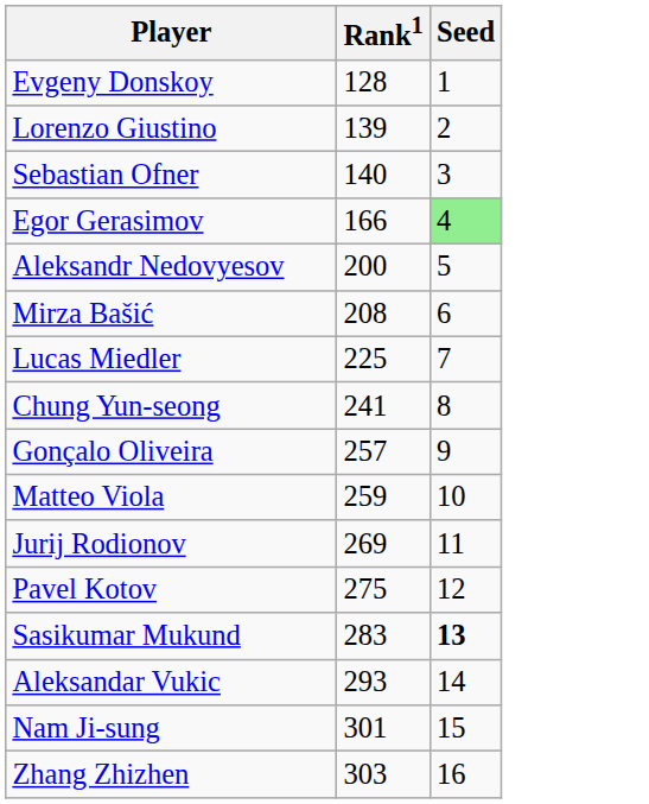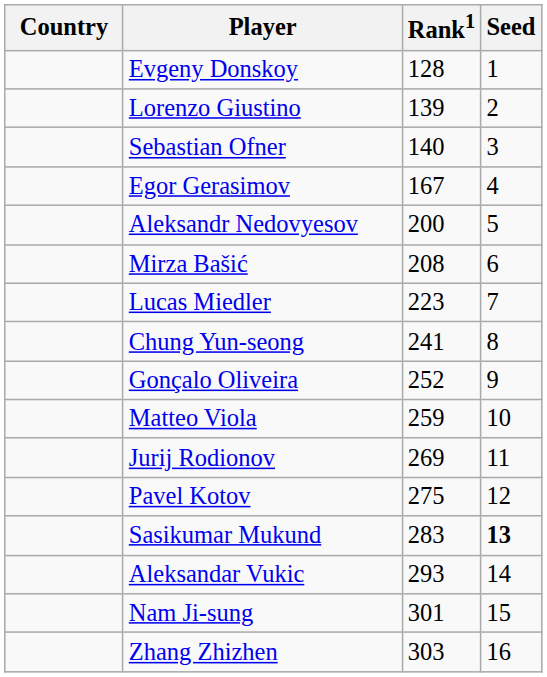+ column: Country
Egor Gerasimov | Rank1: 166 -> 167
Egor Gerasimov | Seed: lightgreen background -> no background
Lucas Miedler | Rank1: 225 -> 223
Gonçalo Oliveira | Rank1: 257 -> 252
